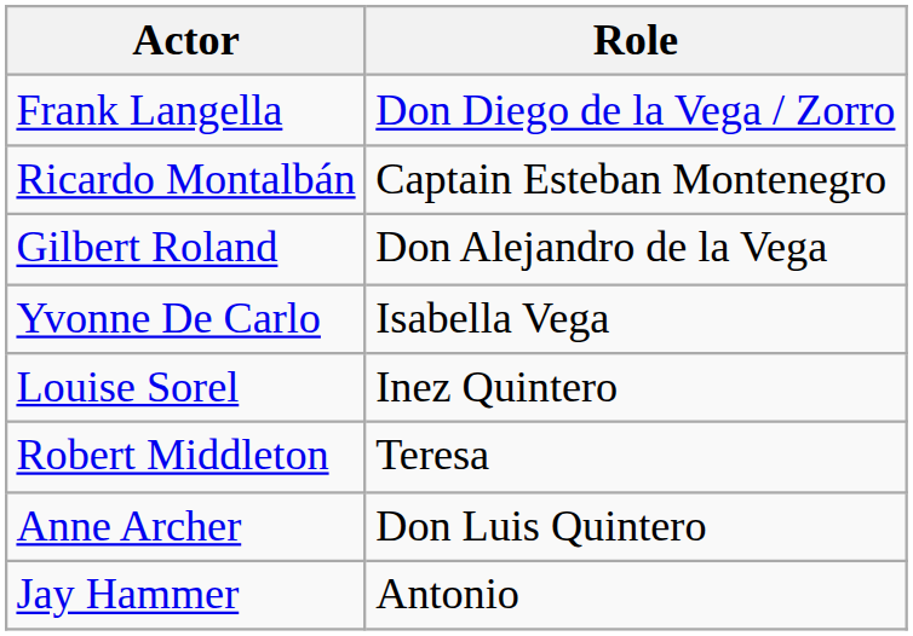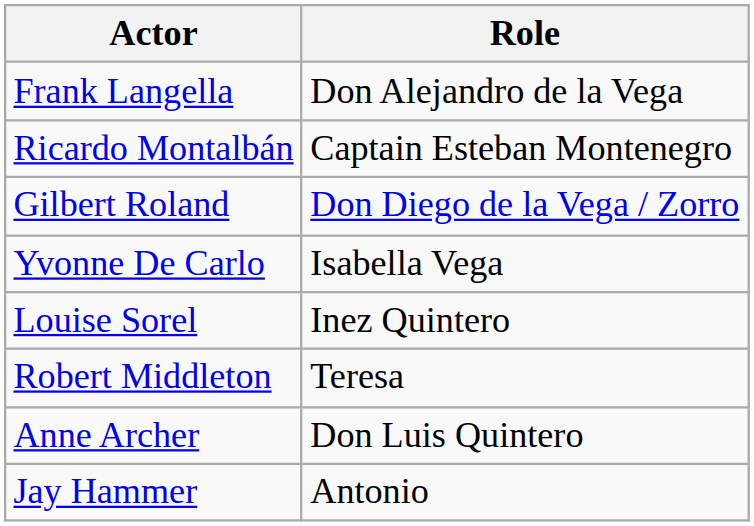Frank Langella | Role: Don Diego de la Vega / Zorro -> Don Alejandro de la Vega
Gilbert Roland | Role: Don Alejandro de la Vega -> Don Diego de la Vega / Zorro
